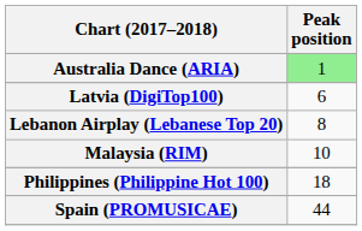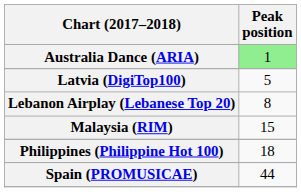Latvia (DigiTop100) | Peak position: 6 -> 5
Malaysia (RIM) | Peak position: 10 -> 15
